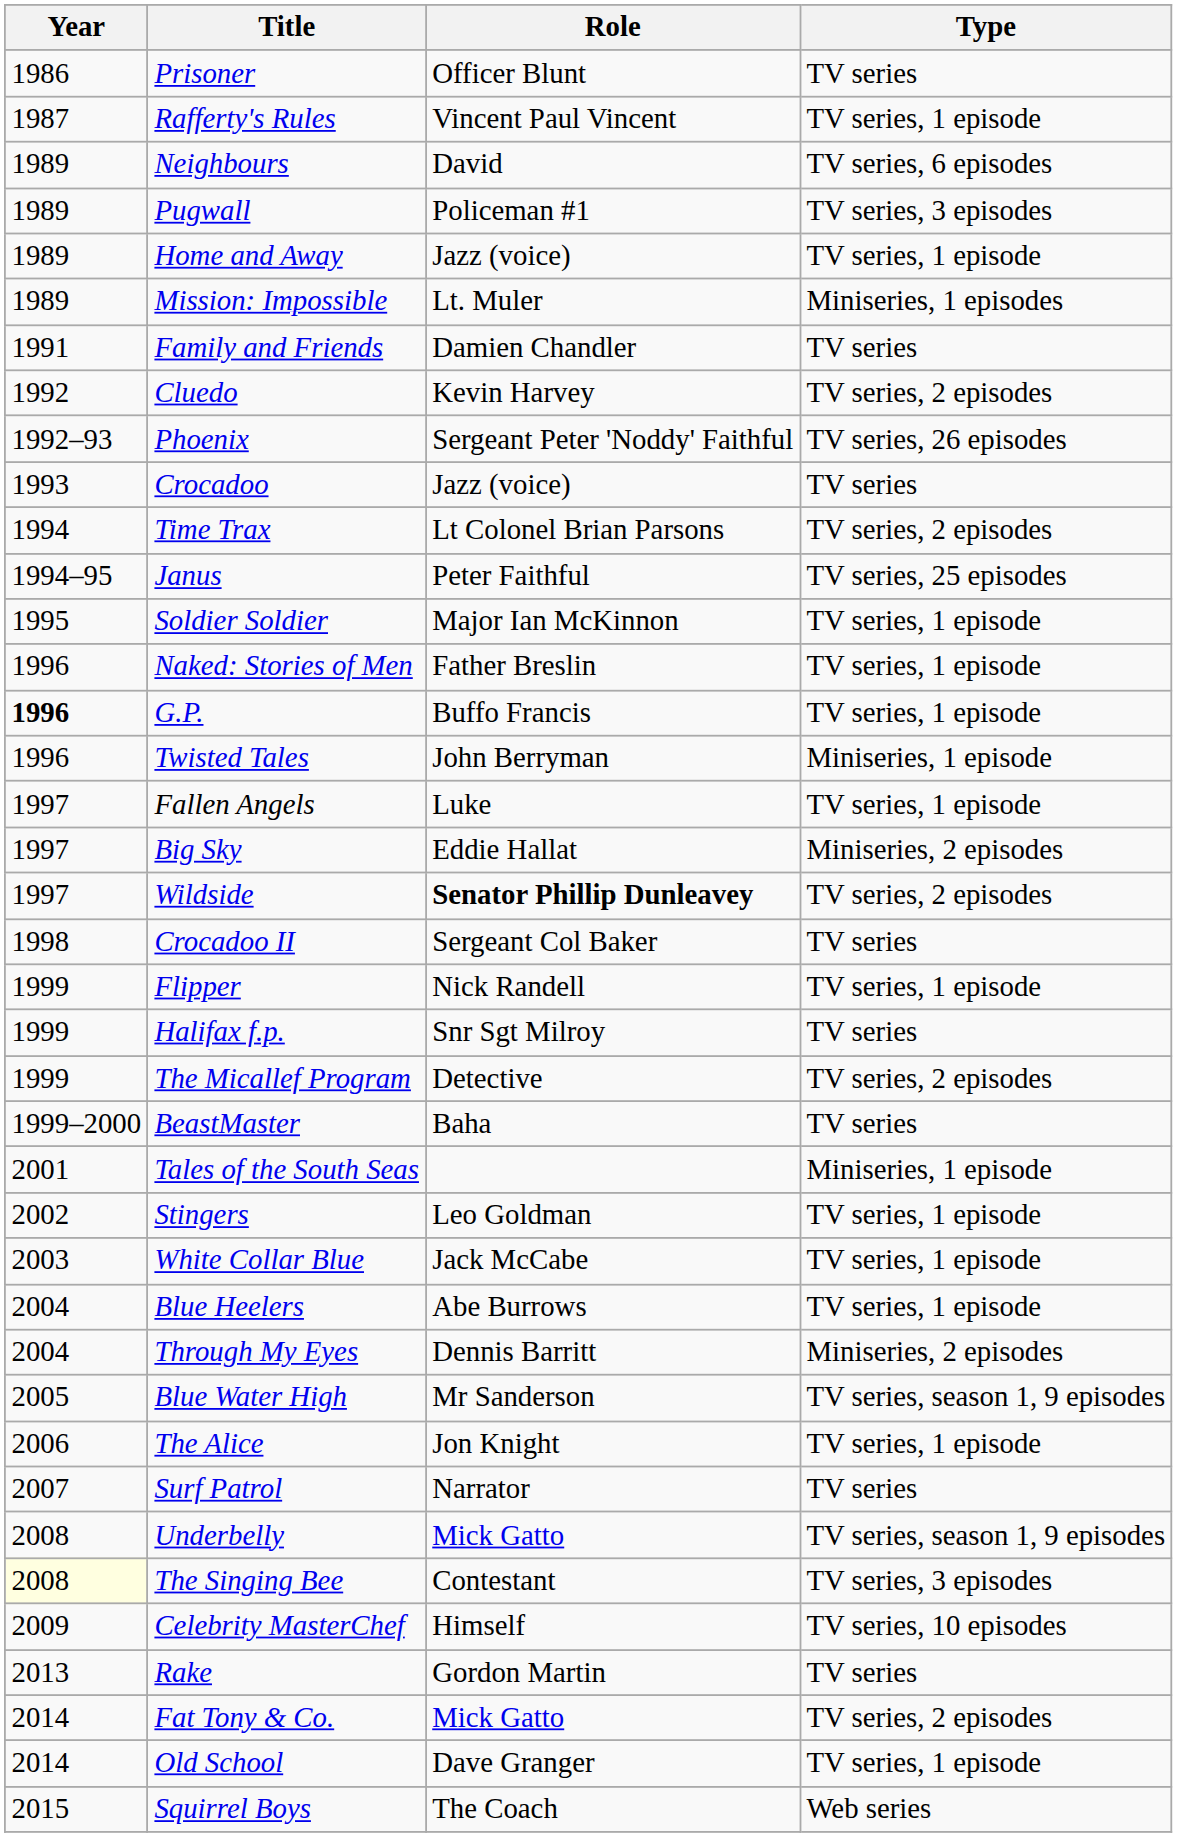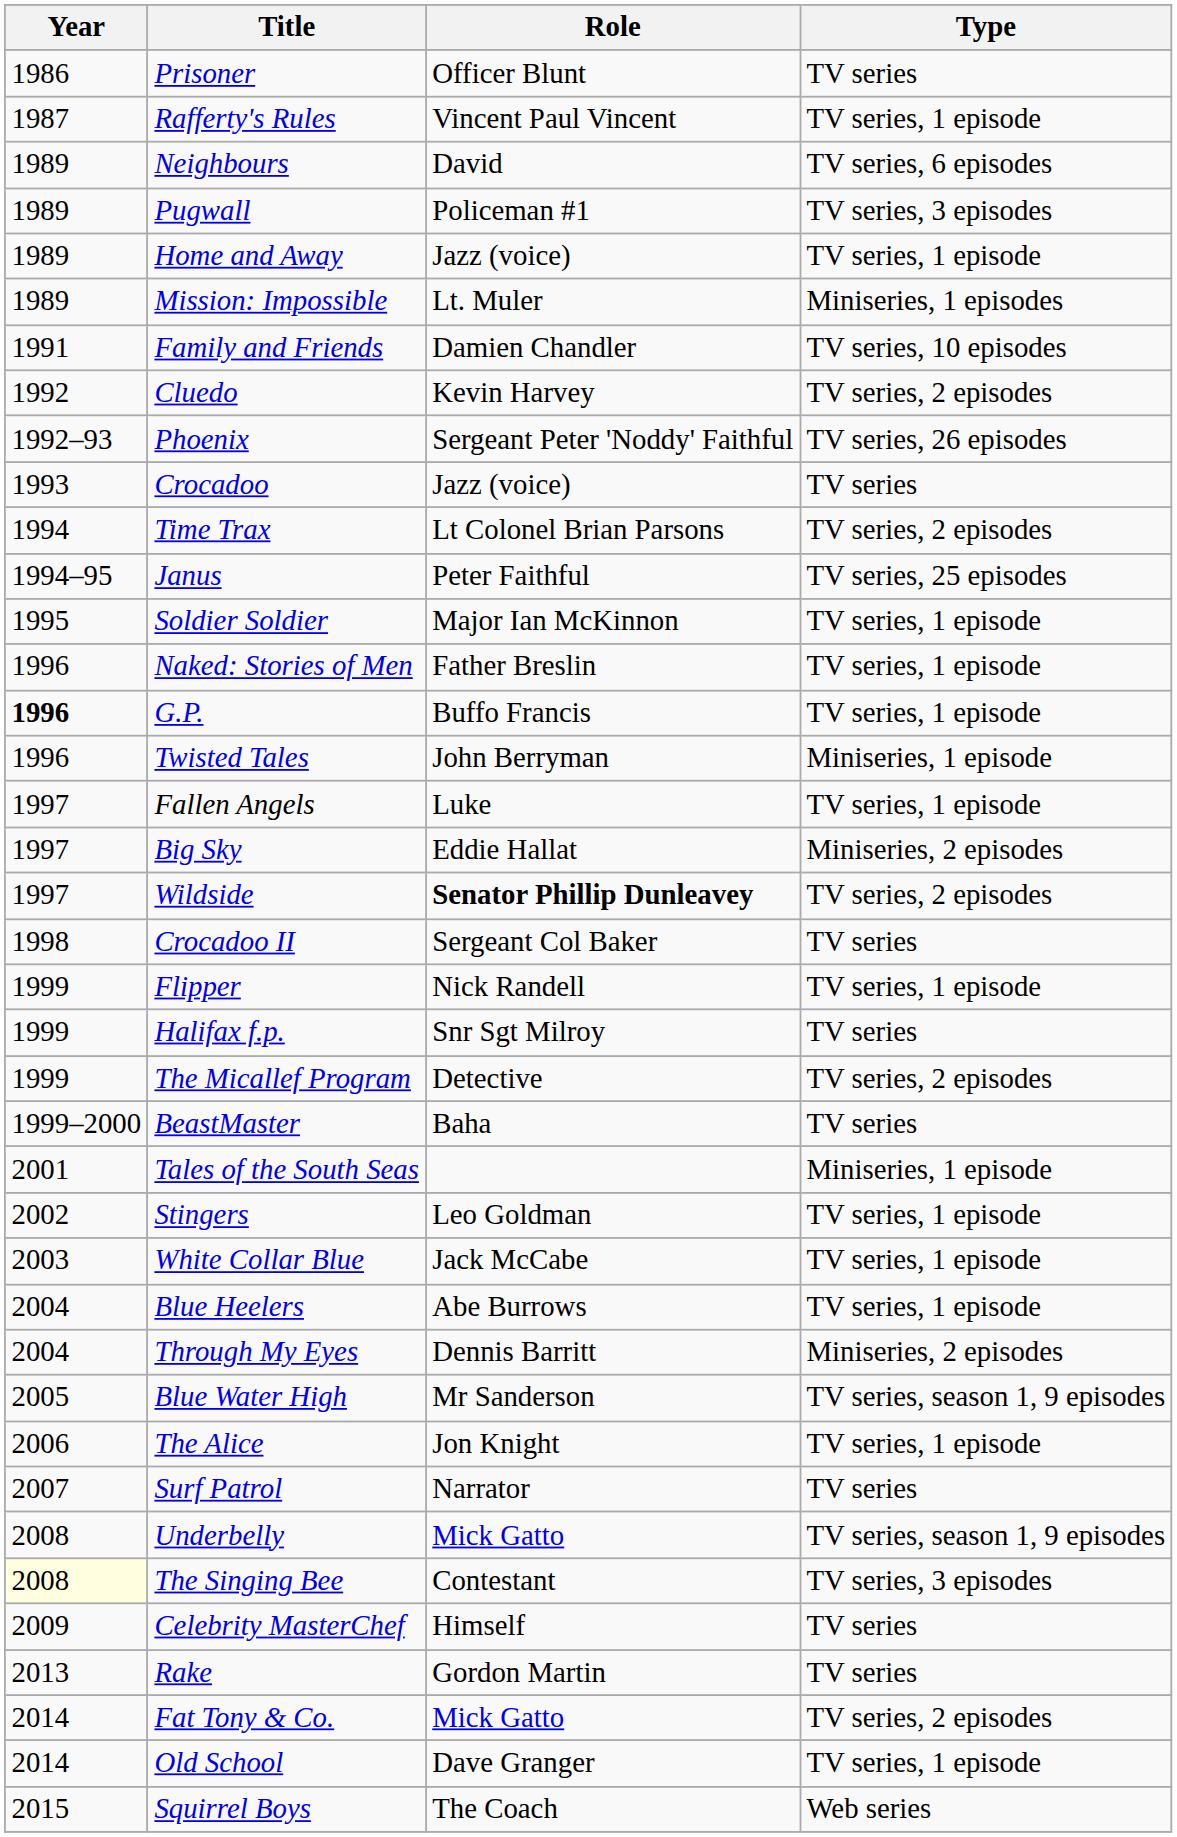Family and Friends | Type: TV series -> TV series, 10 episodes
Celebrity MasterChef | Type: TV series, 10 episodes -> TV series
